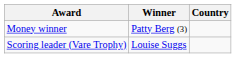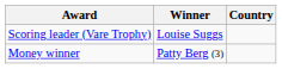rows swapped: Money winner <-> Scoring leader (Vare Trophy)
